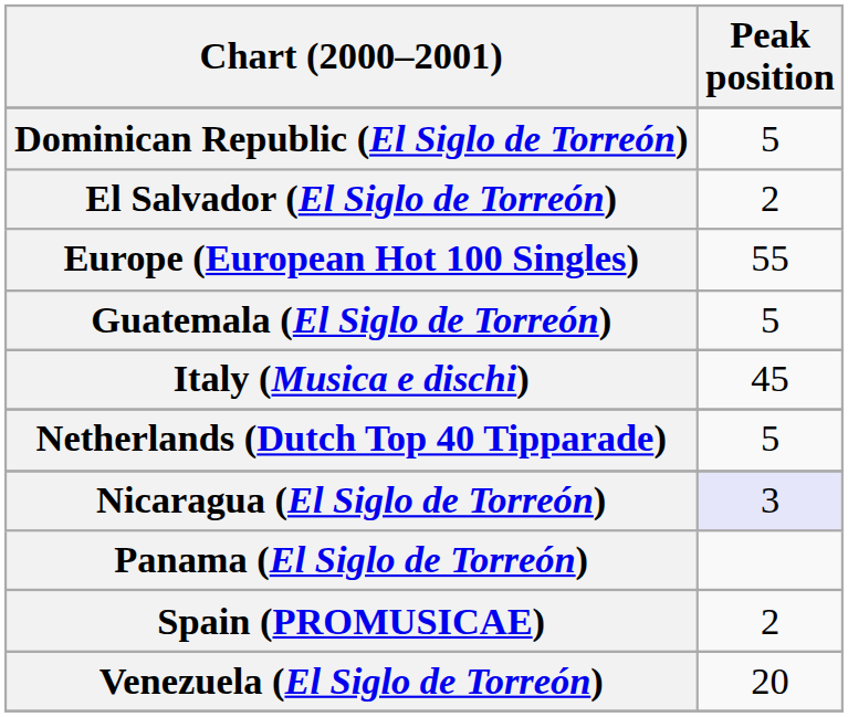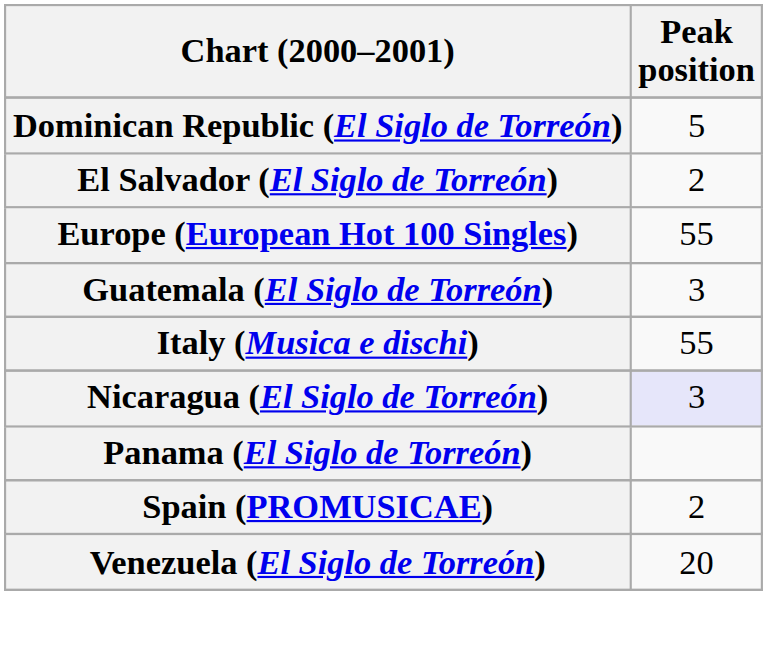Guatemala (El Siglo de Torreón) | Peak position: 5 -> 3
Italy (Musica e dischi) | Peak position: 45 -> 55
- row: Netherlands (Dutch Top 40 Tipparade) | 5
